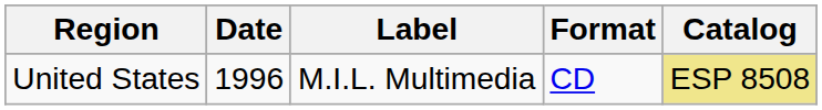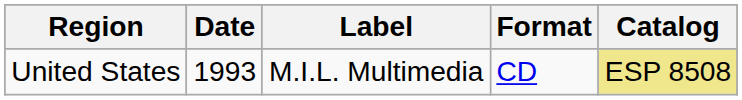United States | Date: 1996 -> 1993
